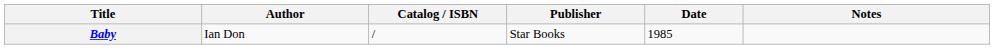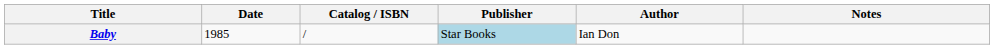columns swapped: Author <-> Date
Baby | Publisher: no background -> lightblue background
